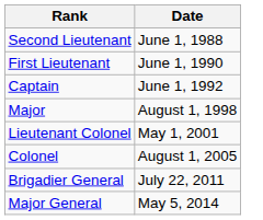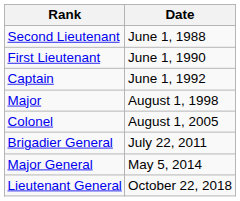- row: Lieutenant Colonel | May 1, 2001
+ row: Lieutenant General | October 22, 2018
